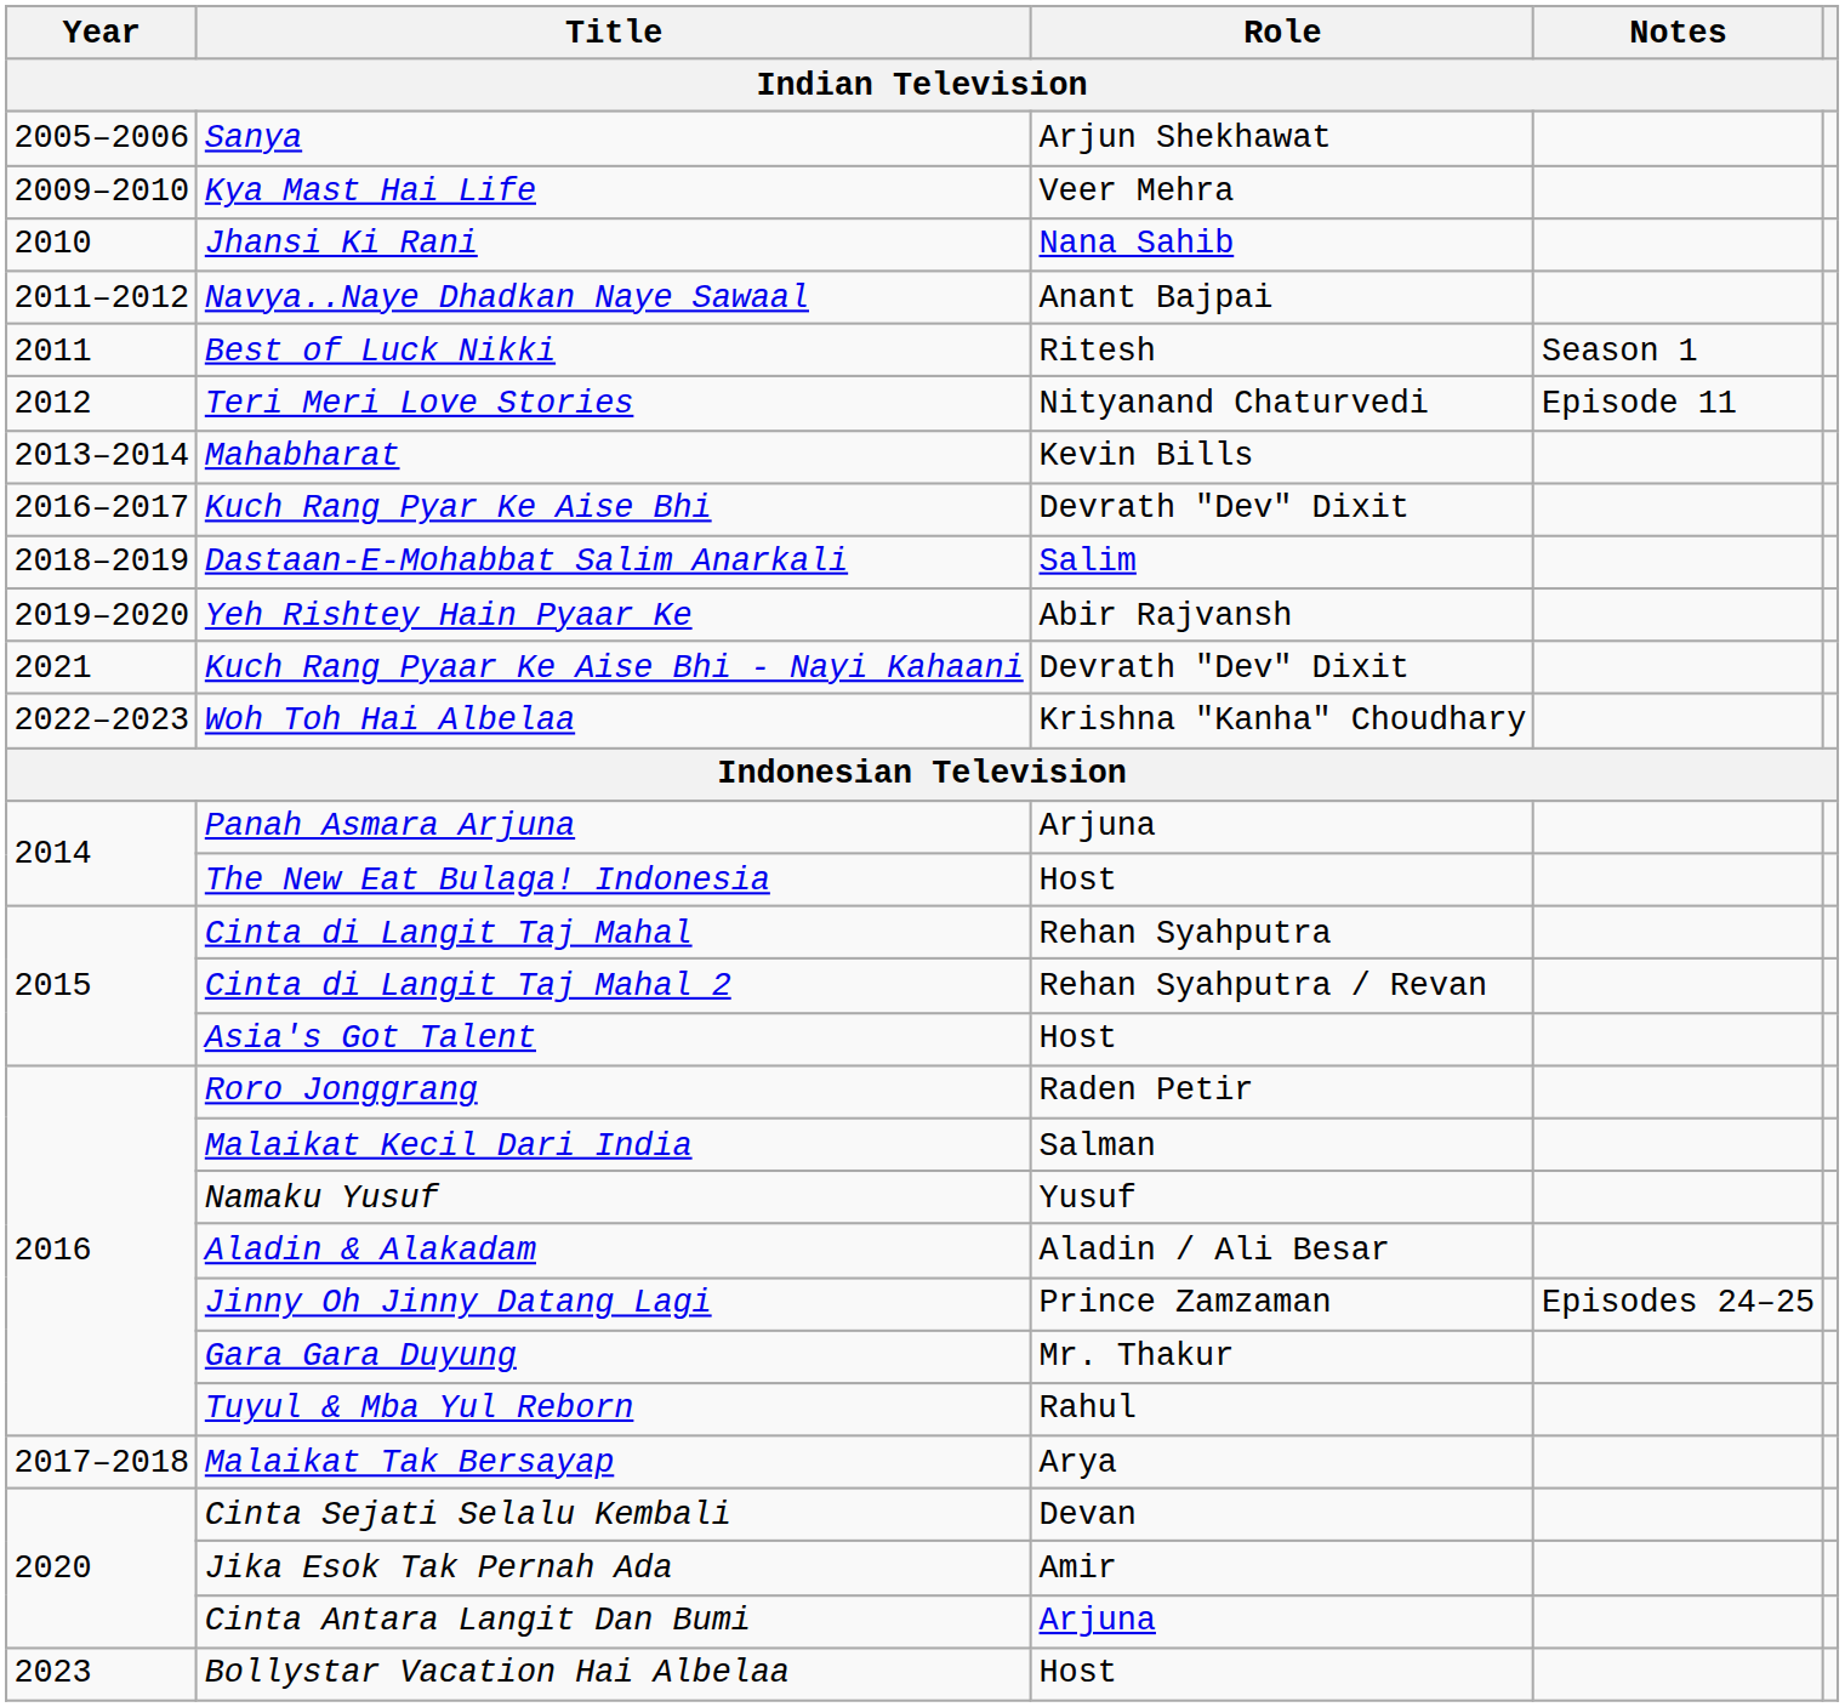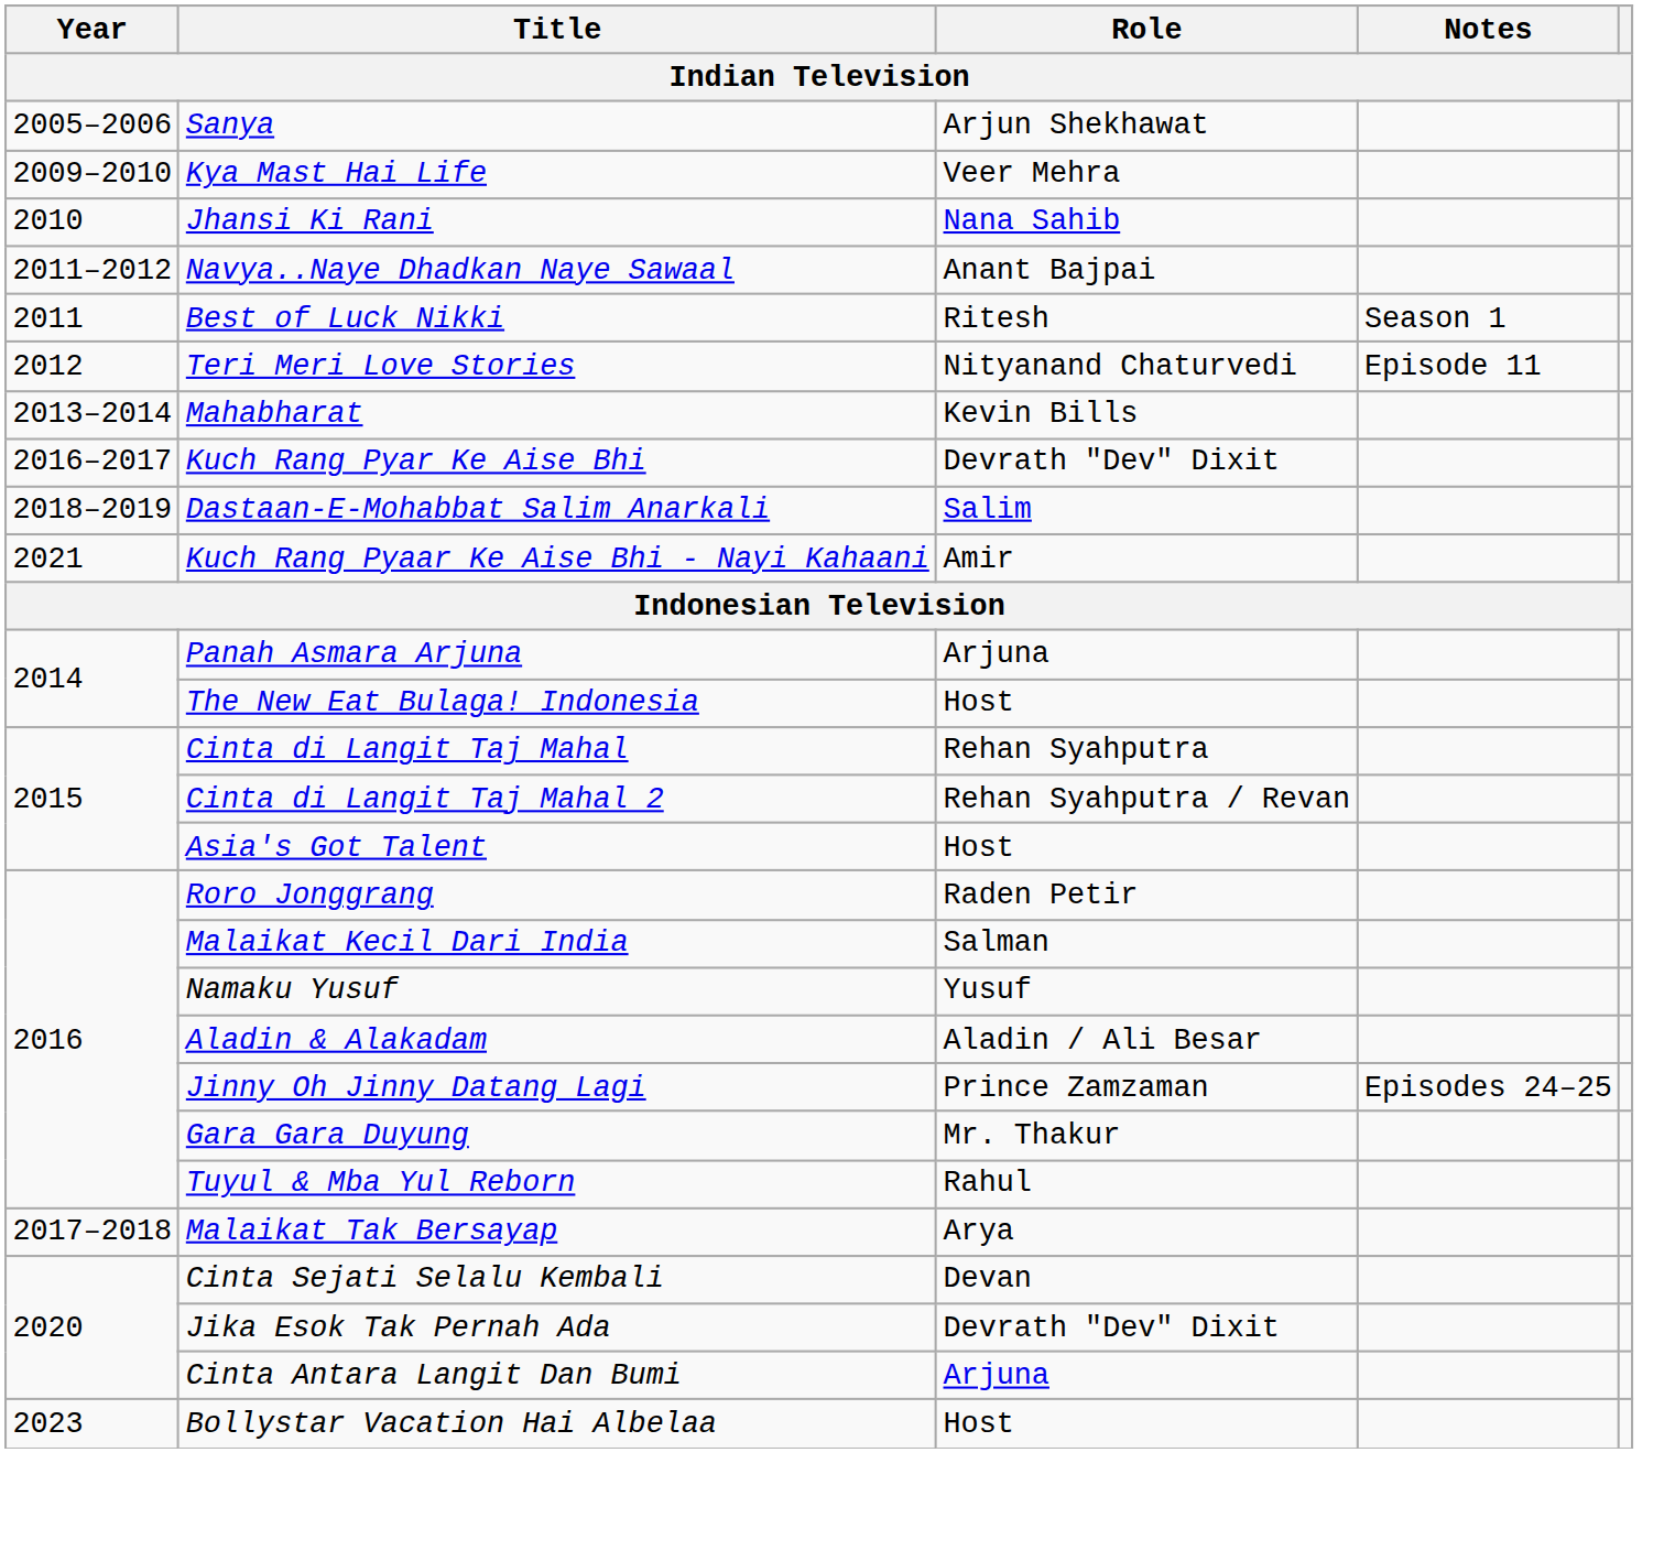- row: 2019–2020 | Yeh Rishtey Hain Pyaar Ke | Abir Rajvansh
Kuch Rang Pyaar Ke Aise Bhi - Nayi Kahaani | Role: Devrath "Dev" Dixit -> Amir
- row: 2022–2023 | Woh Toh Hai Albelaa | Krishna "Kanha" Choudhary
Jika Esok Tak Pernah Ada | Role: Amir -> Devrath "Dev" Dixit
